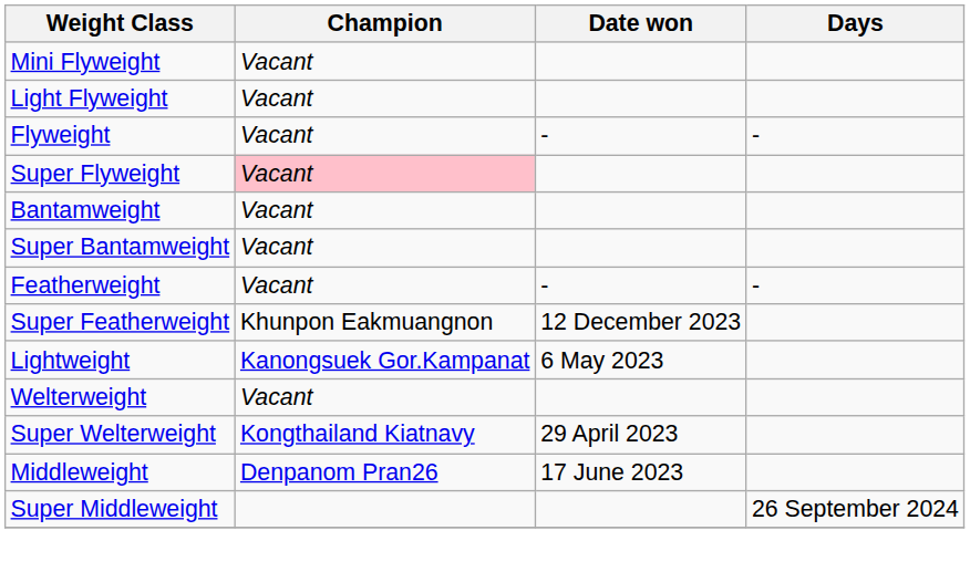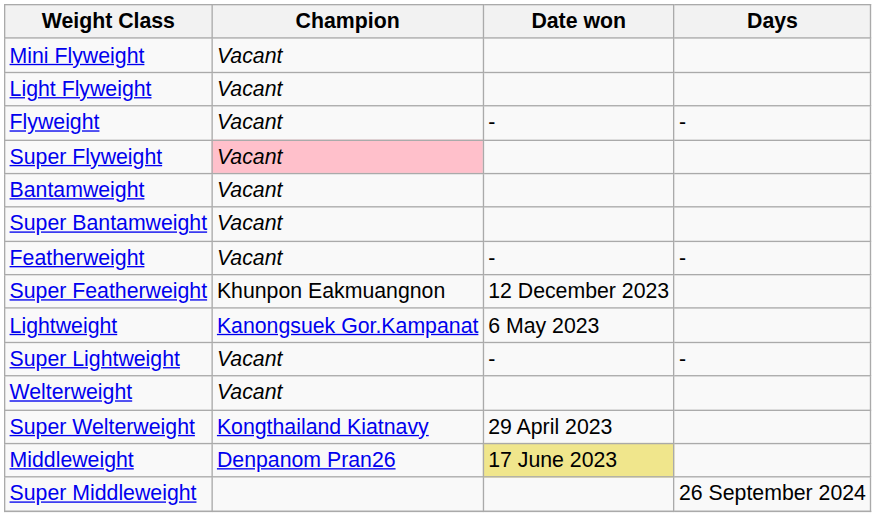+ row: Super Lightweight | Vacant | - | -
Middleweight | Date won: no background -> khaki background
